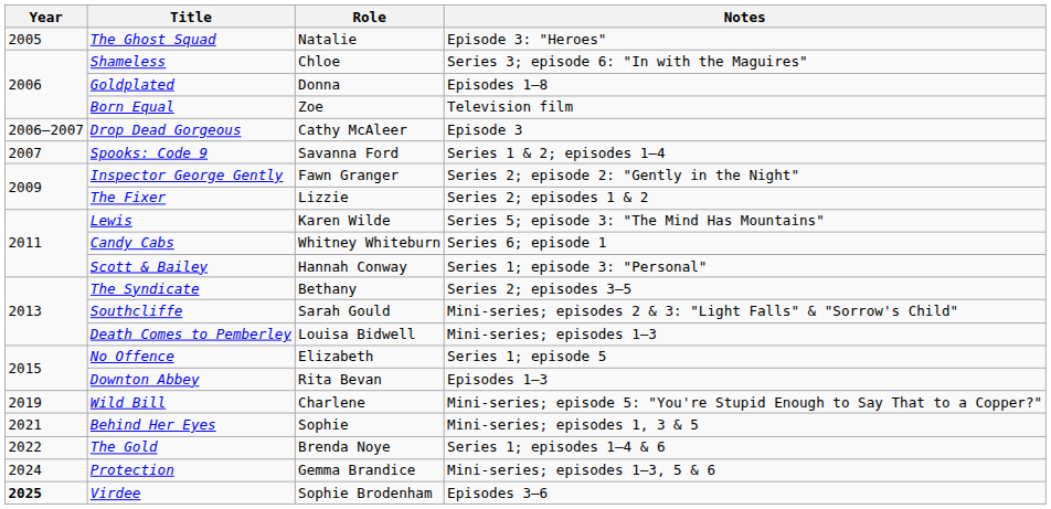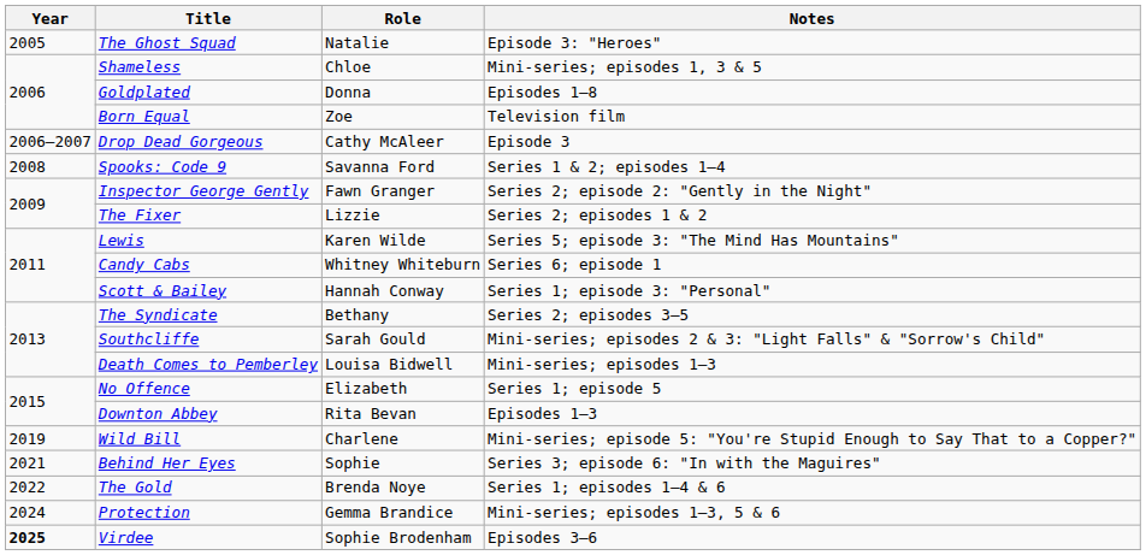Shameless | Notes: Series 3; episode 6: "In with the Maguires" -> Mini-series; episodes 1, 3 & 5
Spooks: Code 9 | Year: 2007 -> 2008
Behind Her Eyes | Notes: Mini-series; episodes 1, 3 & 5 -> Series 3; episode 6: "In with the Maguires"
